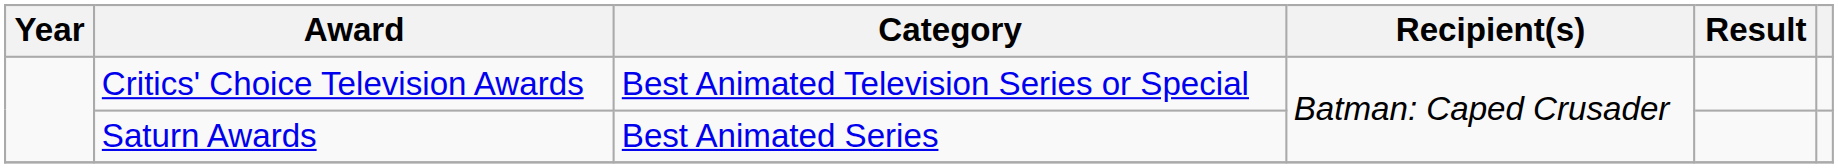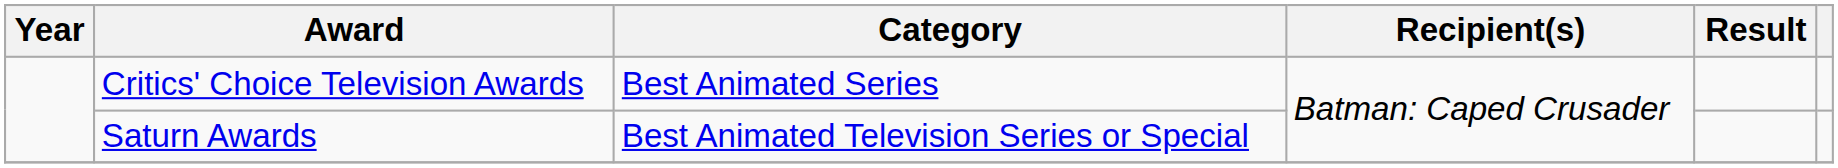Critics' Choice Television Awards | Category: Best Animated Television Series or Special -> Best Animated Series
Saturn Awards | Category: Best Animated Series -> Best Animated Television Series or Special
